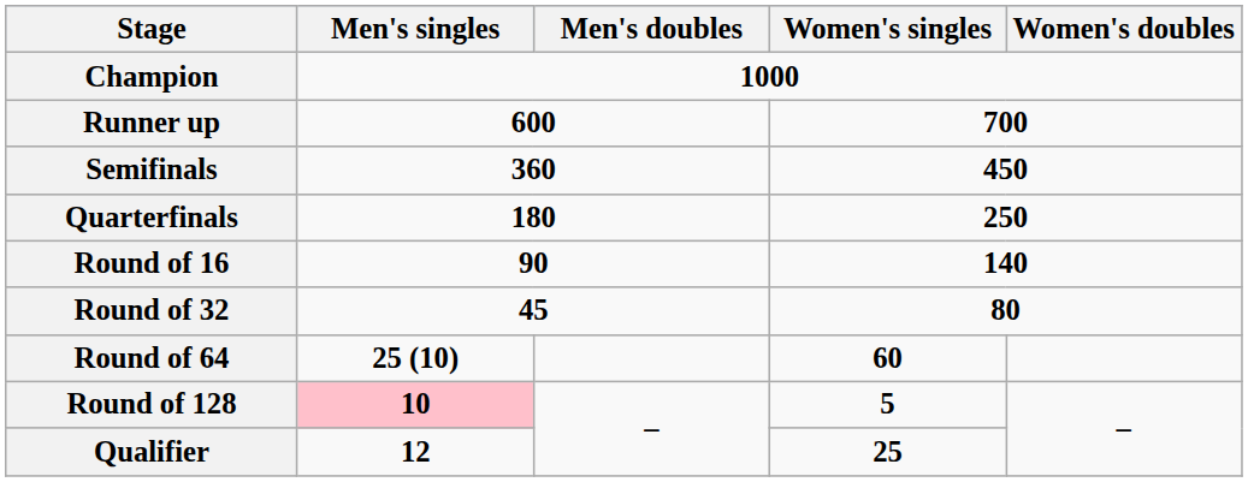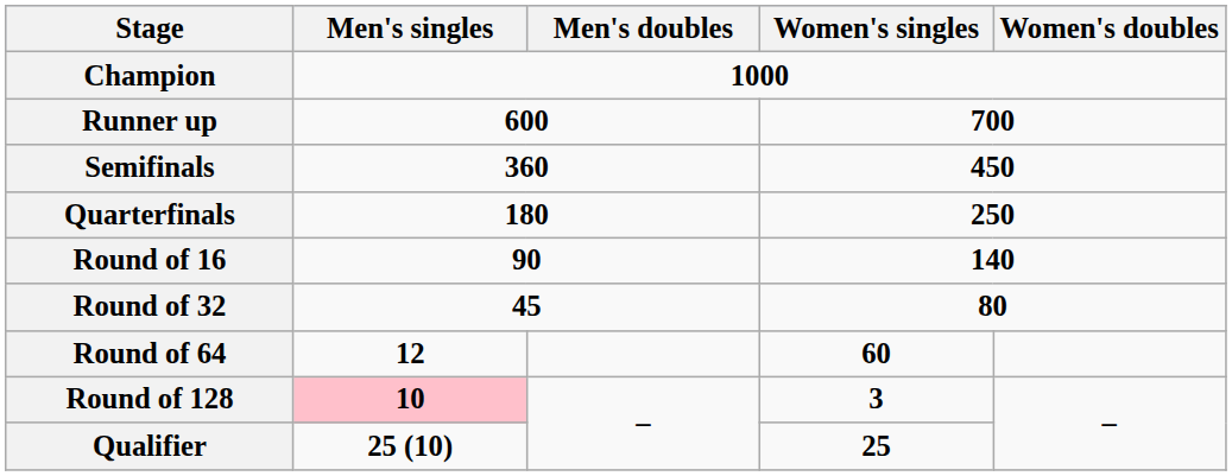Round of 64 | Men's singles: 25 (10) -> 12
Round of 128 | Women's singles: 5 -> 3
Qualifier | Men's singles: 12 -> 25 (10)
